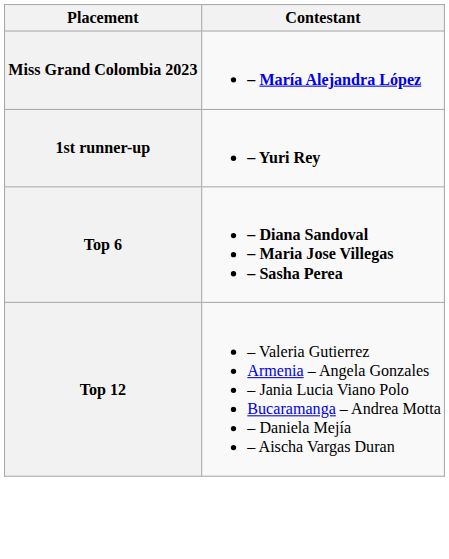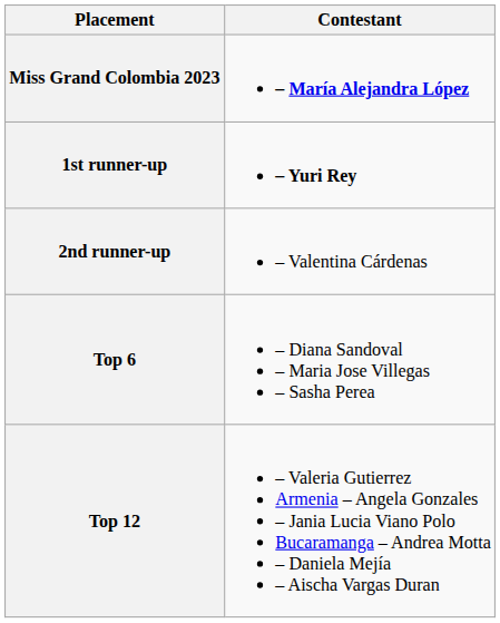+ row: 2nd runner-up | – Valentina Cárdenas
Top 6 | Contestant: bold -> normal
